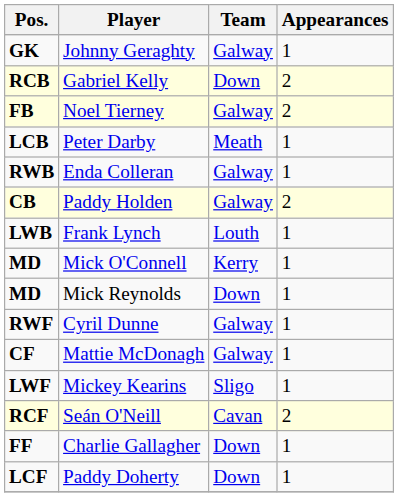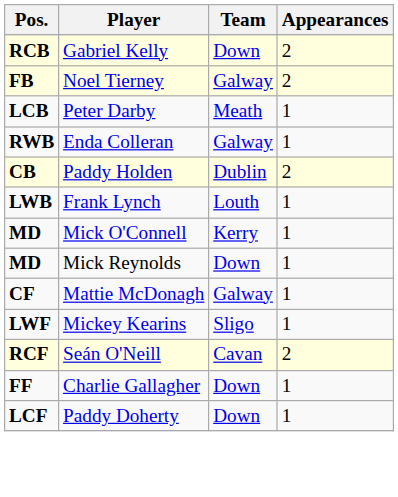- row: GK | Johnny Geraghty | Galway | 1
Paddy Holden | Team: Galway -> Dublin
- row: RWF | Cyril Dunne | Galway | 1
